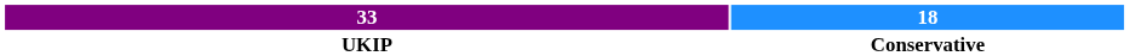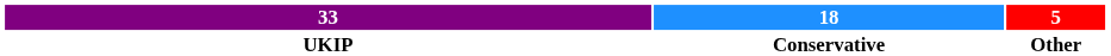+ column: 5 | Other
